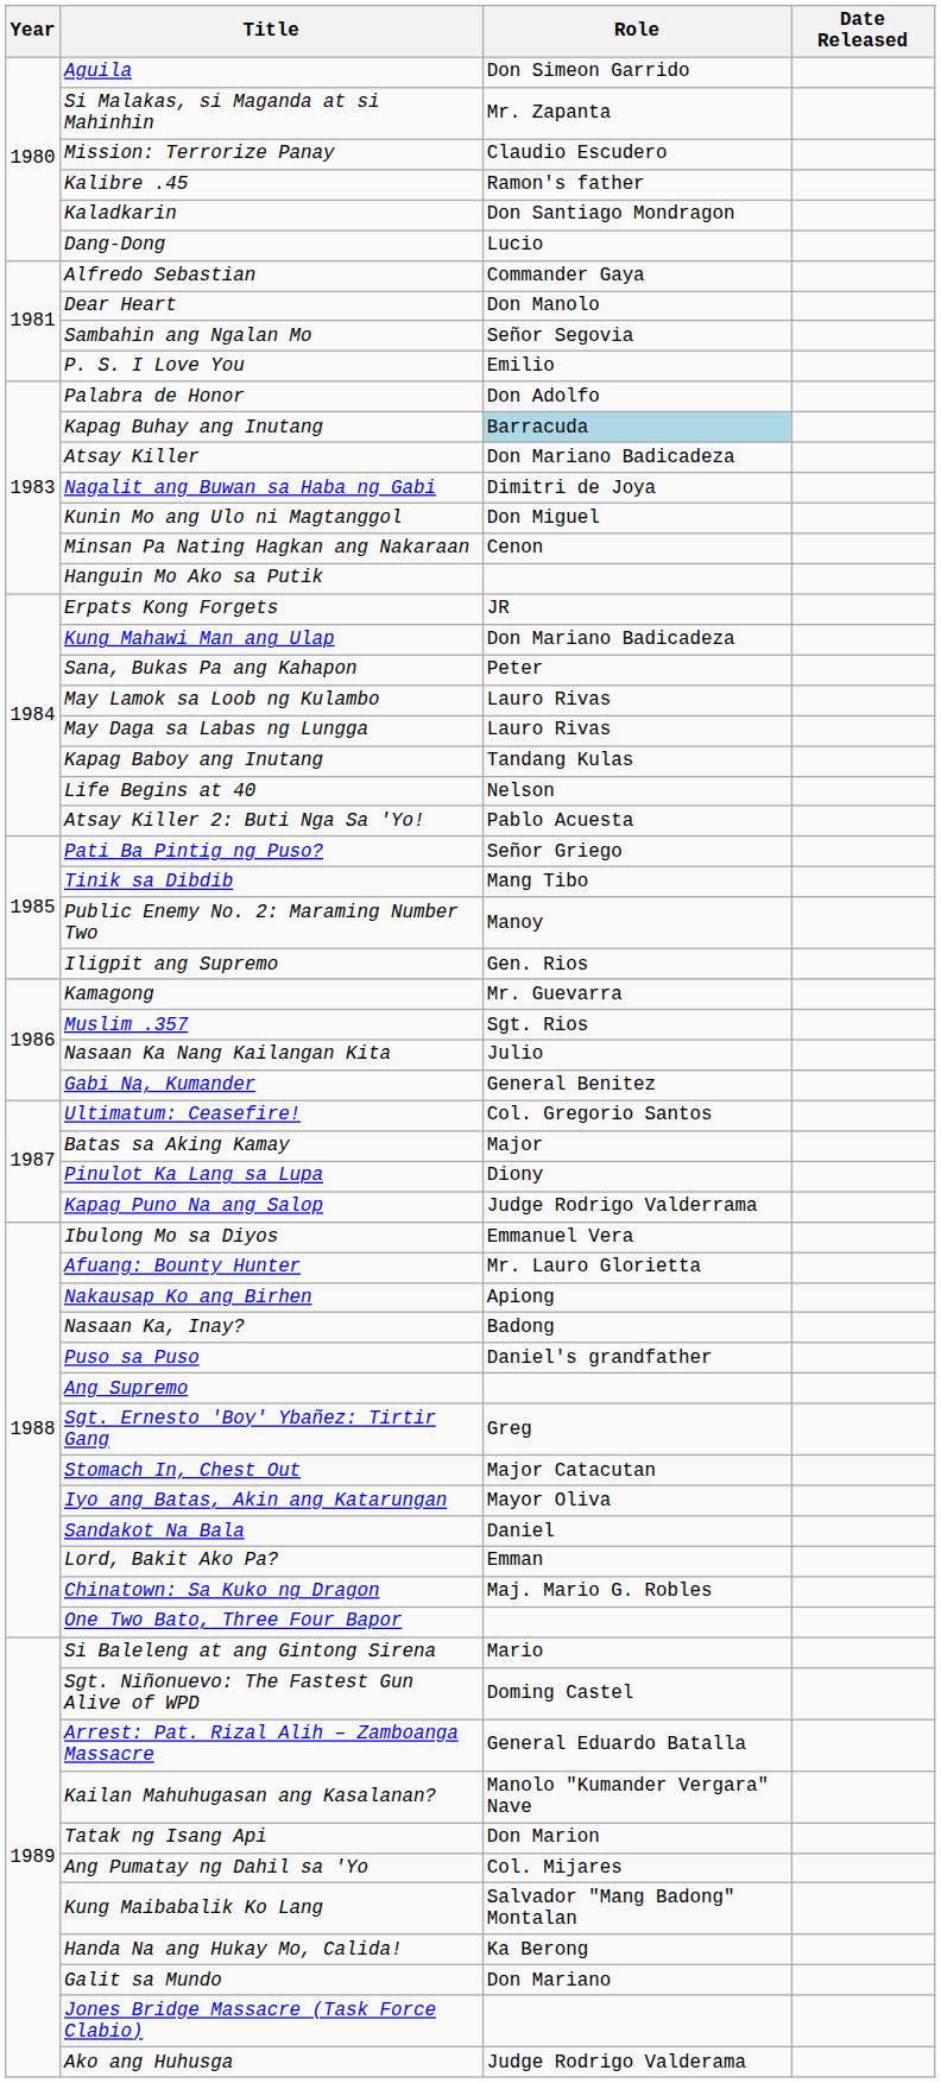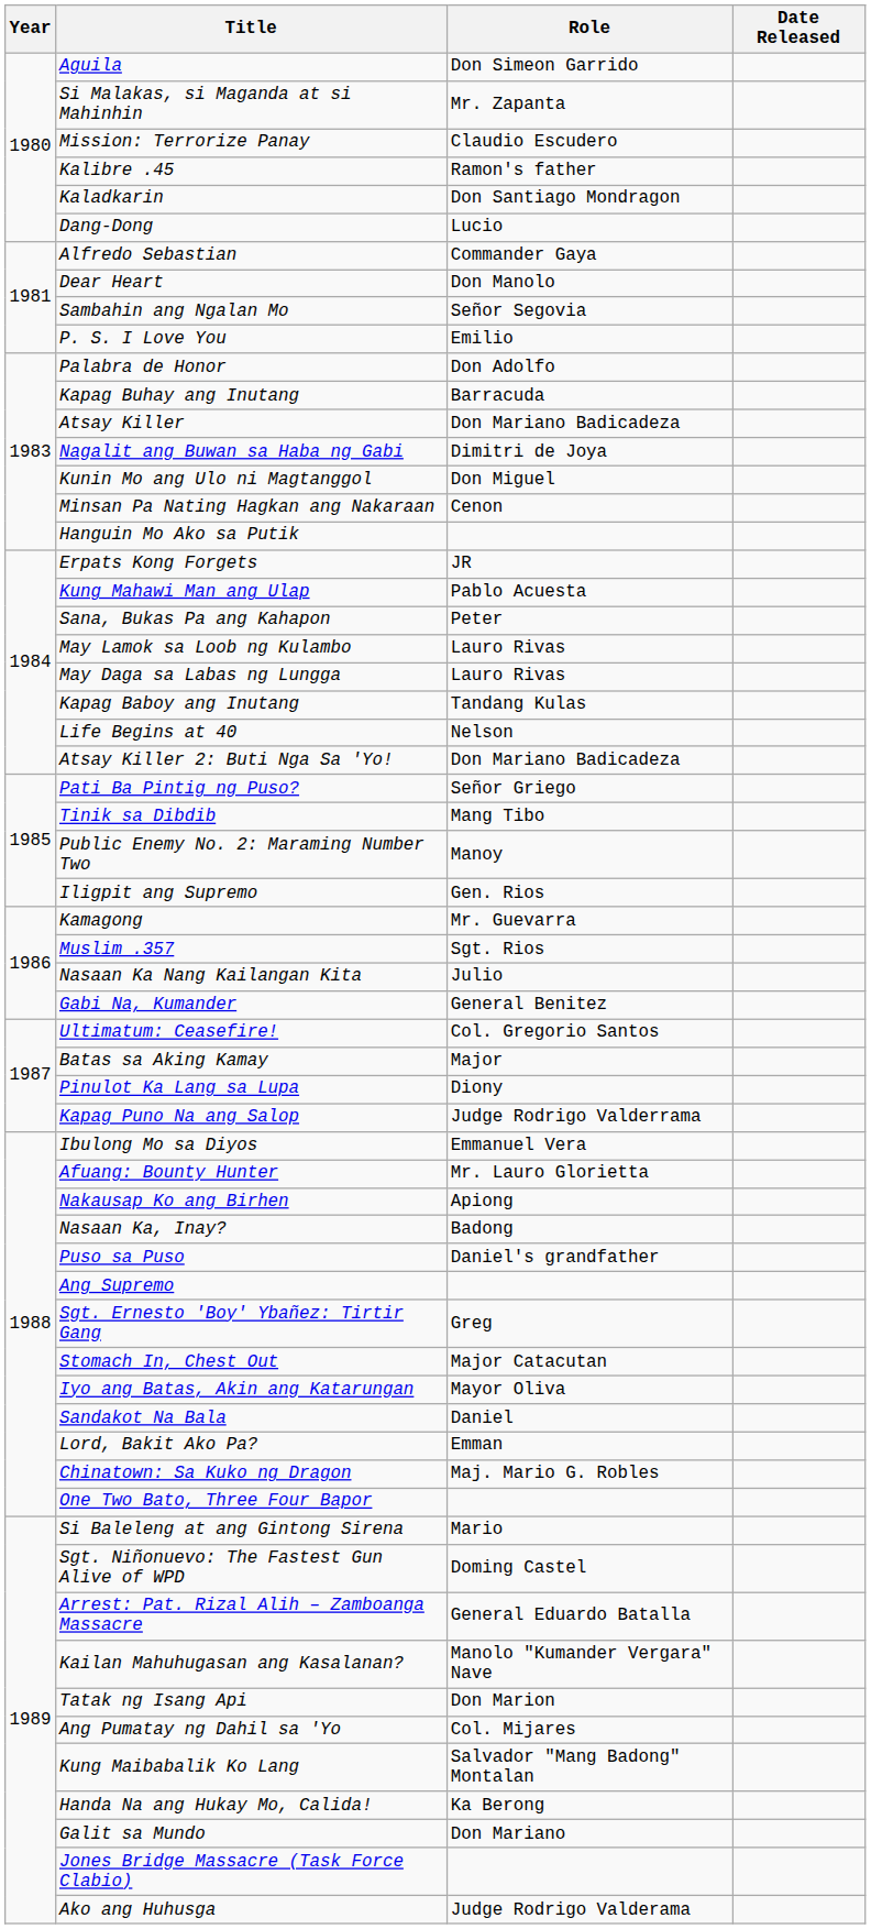Kapag Buhay ang Inutang | Role: lightblue background -> no background
Kung Mahawi Man ang Ulap | Role: Don Mariano Badicadeza -> Pablo Acuesta
Atsay Killer 2: Buti Nga Sa 'Yo! | Role: Pablo Acuesta -> Don Mariano Badicadeza
